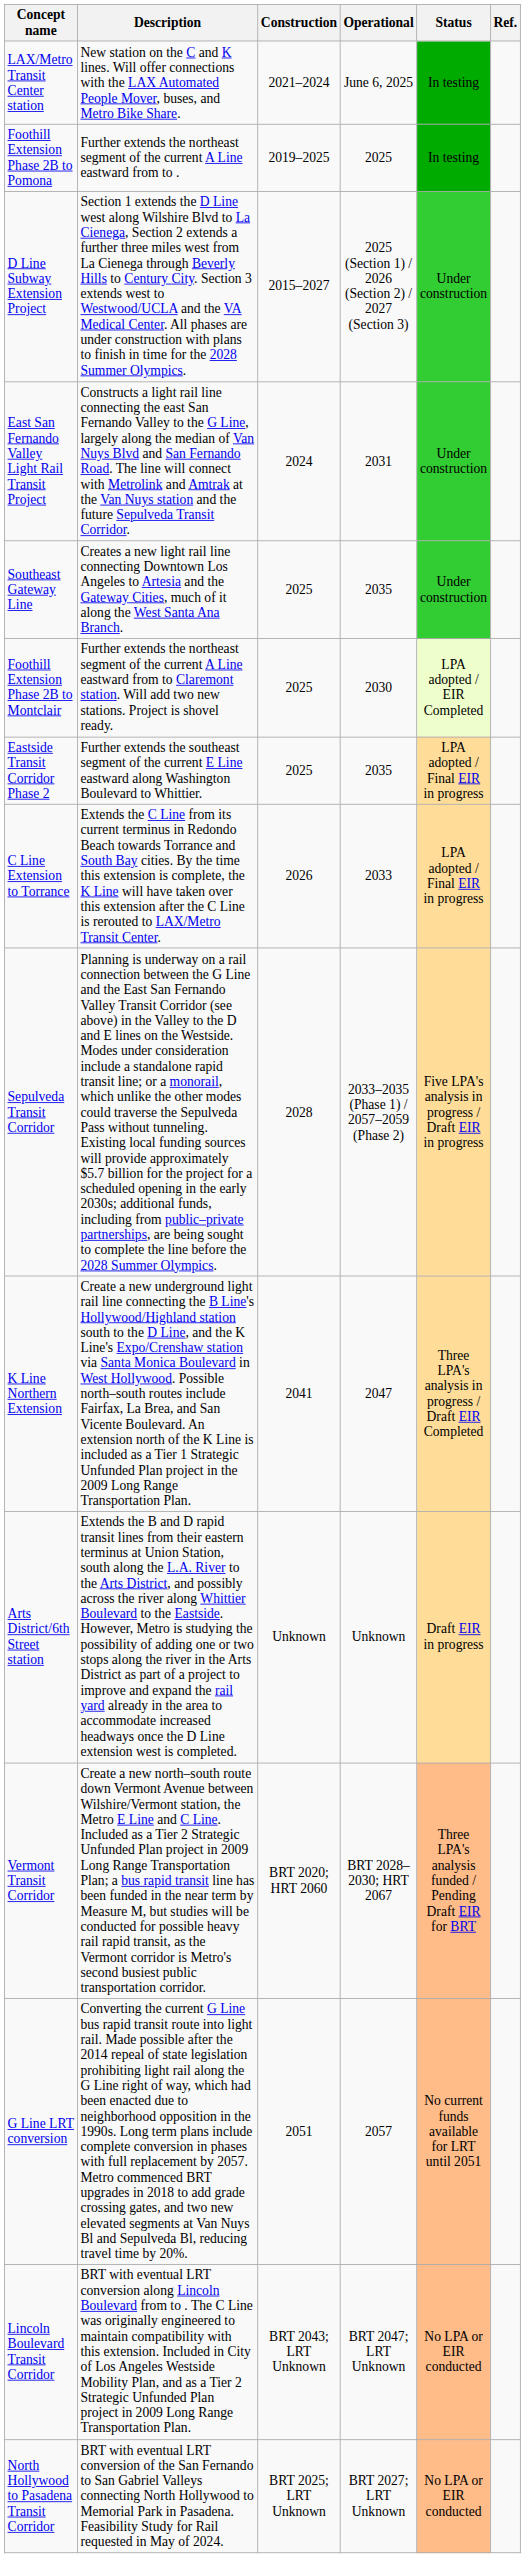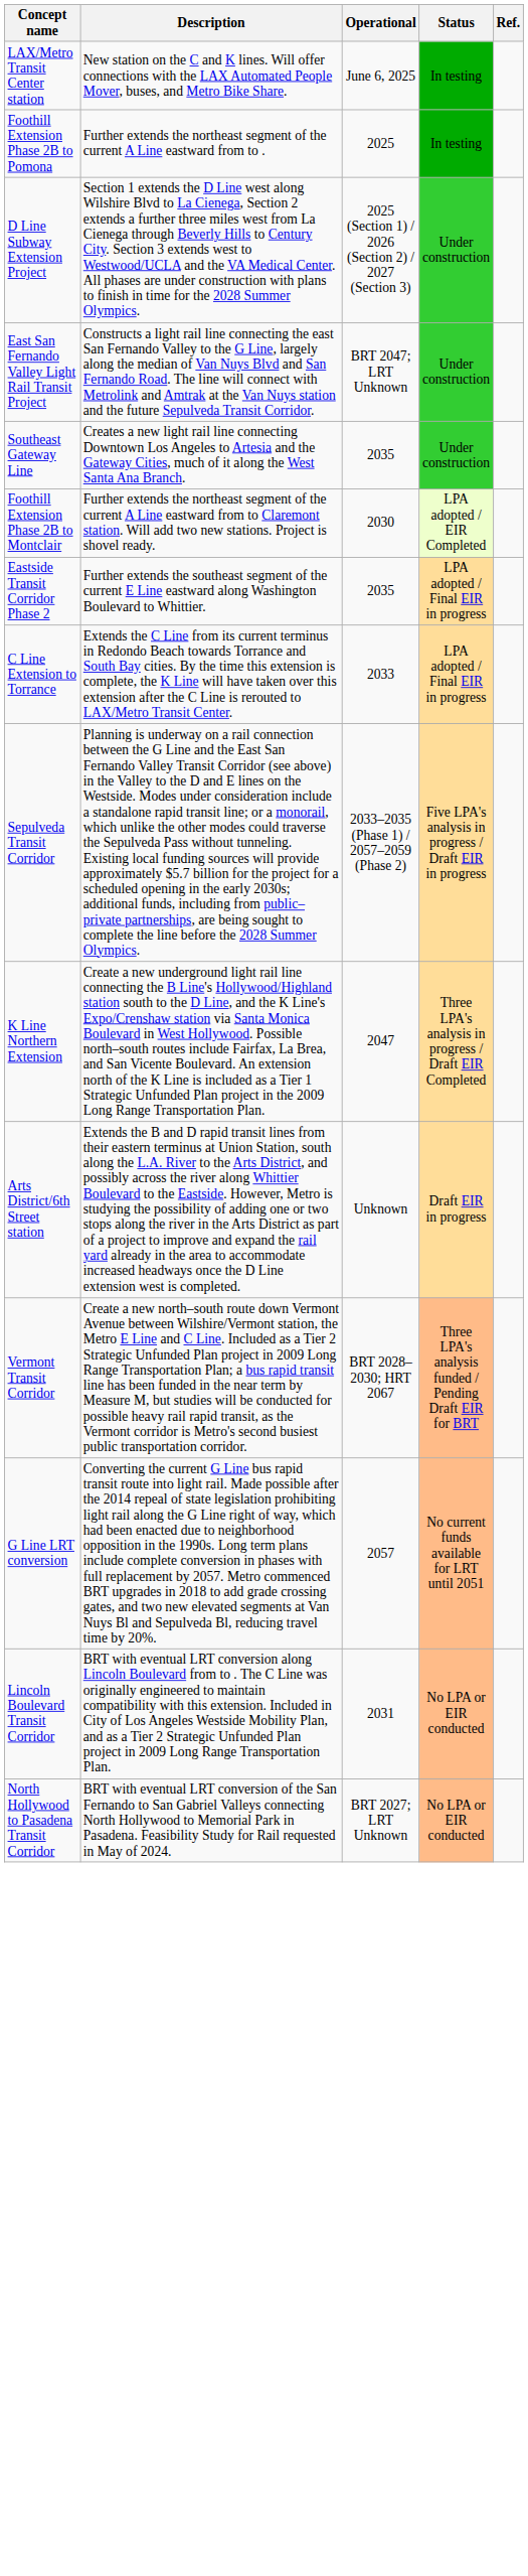- column: Construction | 2021–2024 | 2019–2025 | 2015–2027 | 2024 | 2025 | 2025 | 2025 | 2026 | 2028 | 2041 | Unknown | BRT 2020; HRT 2060 | 2051 | BRT 2043; LRT Unknown | BRT 2025; LRT Unknown
East San Fernando Valley Light Rail Transit Project | Operational: 2031 -> BRT 2047; LRT Unknown
Lincoln Boulevard Transit Corridor | Operational: BRT 2047; LRT Unknown -> 2031
